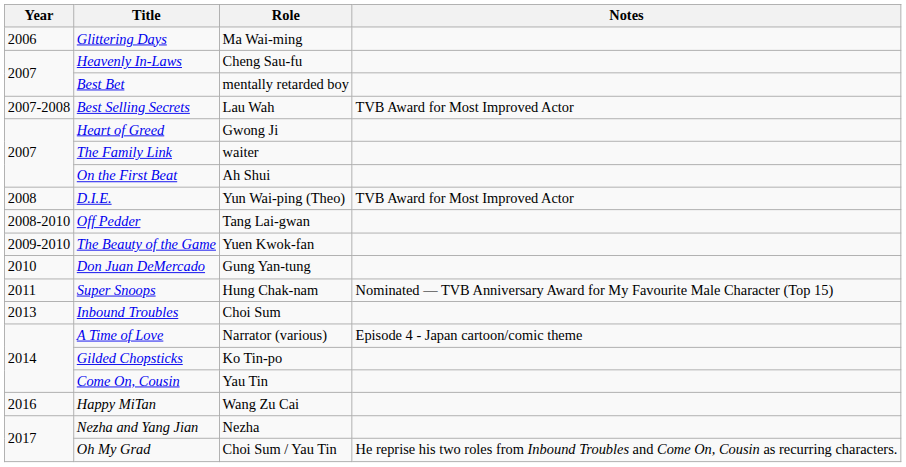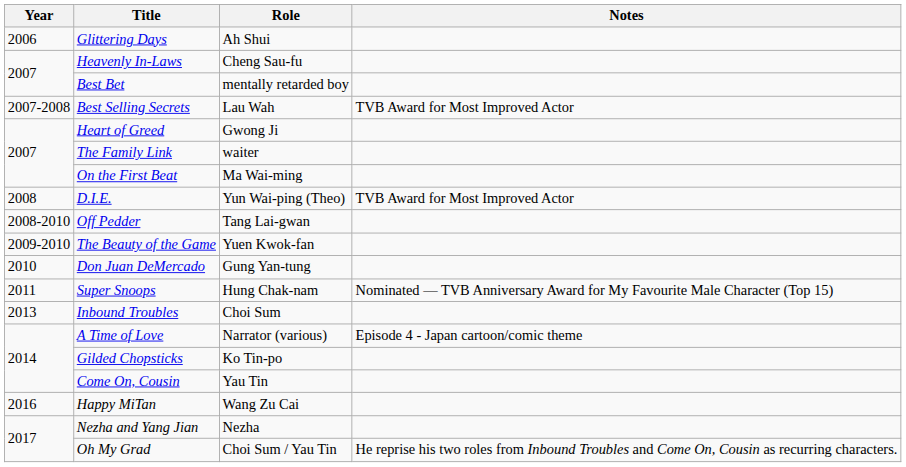Glittering Days | Role: Ma Wai-ming -> Ah Shui
On the First Beat | Role: Ah Shui -> Ma Wai-ming
